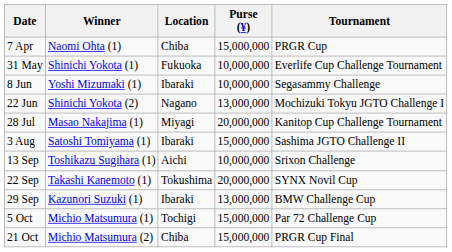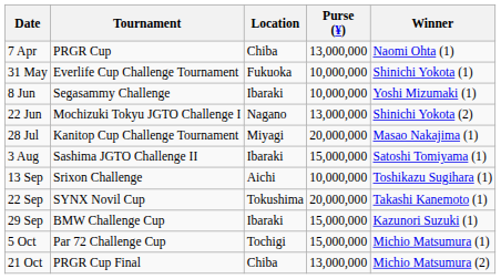columns swapped: Tournament <-> Winner
7 Apr | Purse (¥): 15,000,000 -> 13,000,000
29 Sep | Purse (¥): 13,000,000 -> 15,000,000
21 Oct | Purse (¥): 15,000,000 -> 13,000,000
